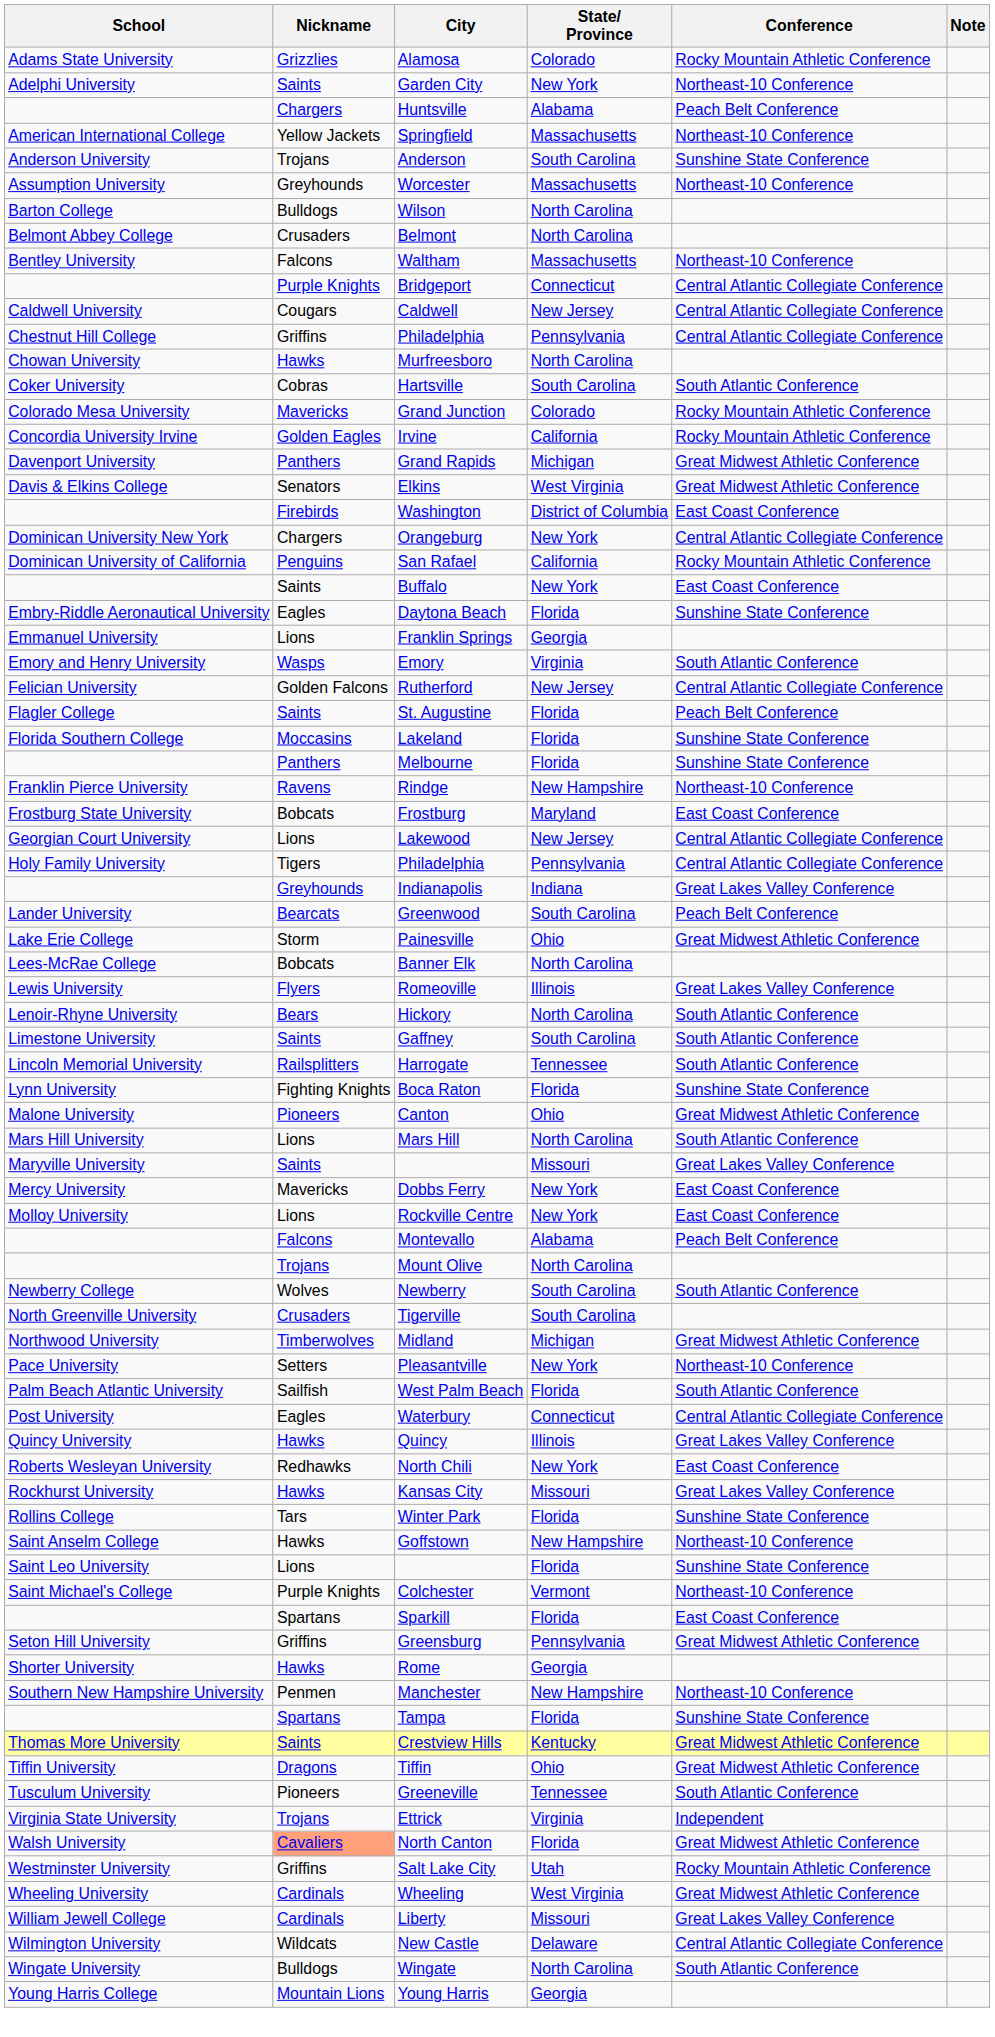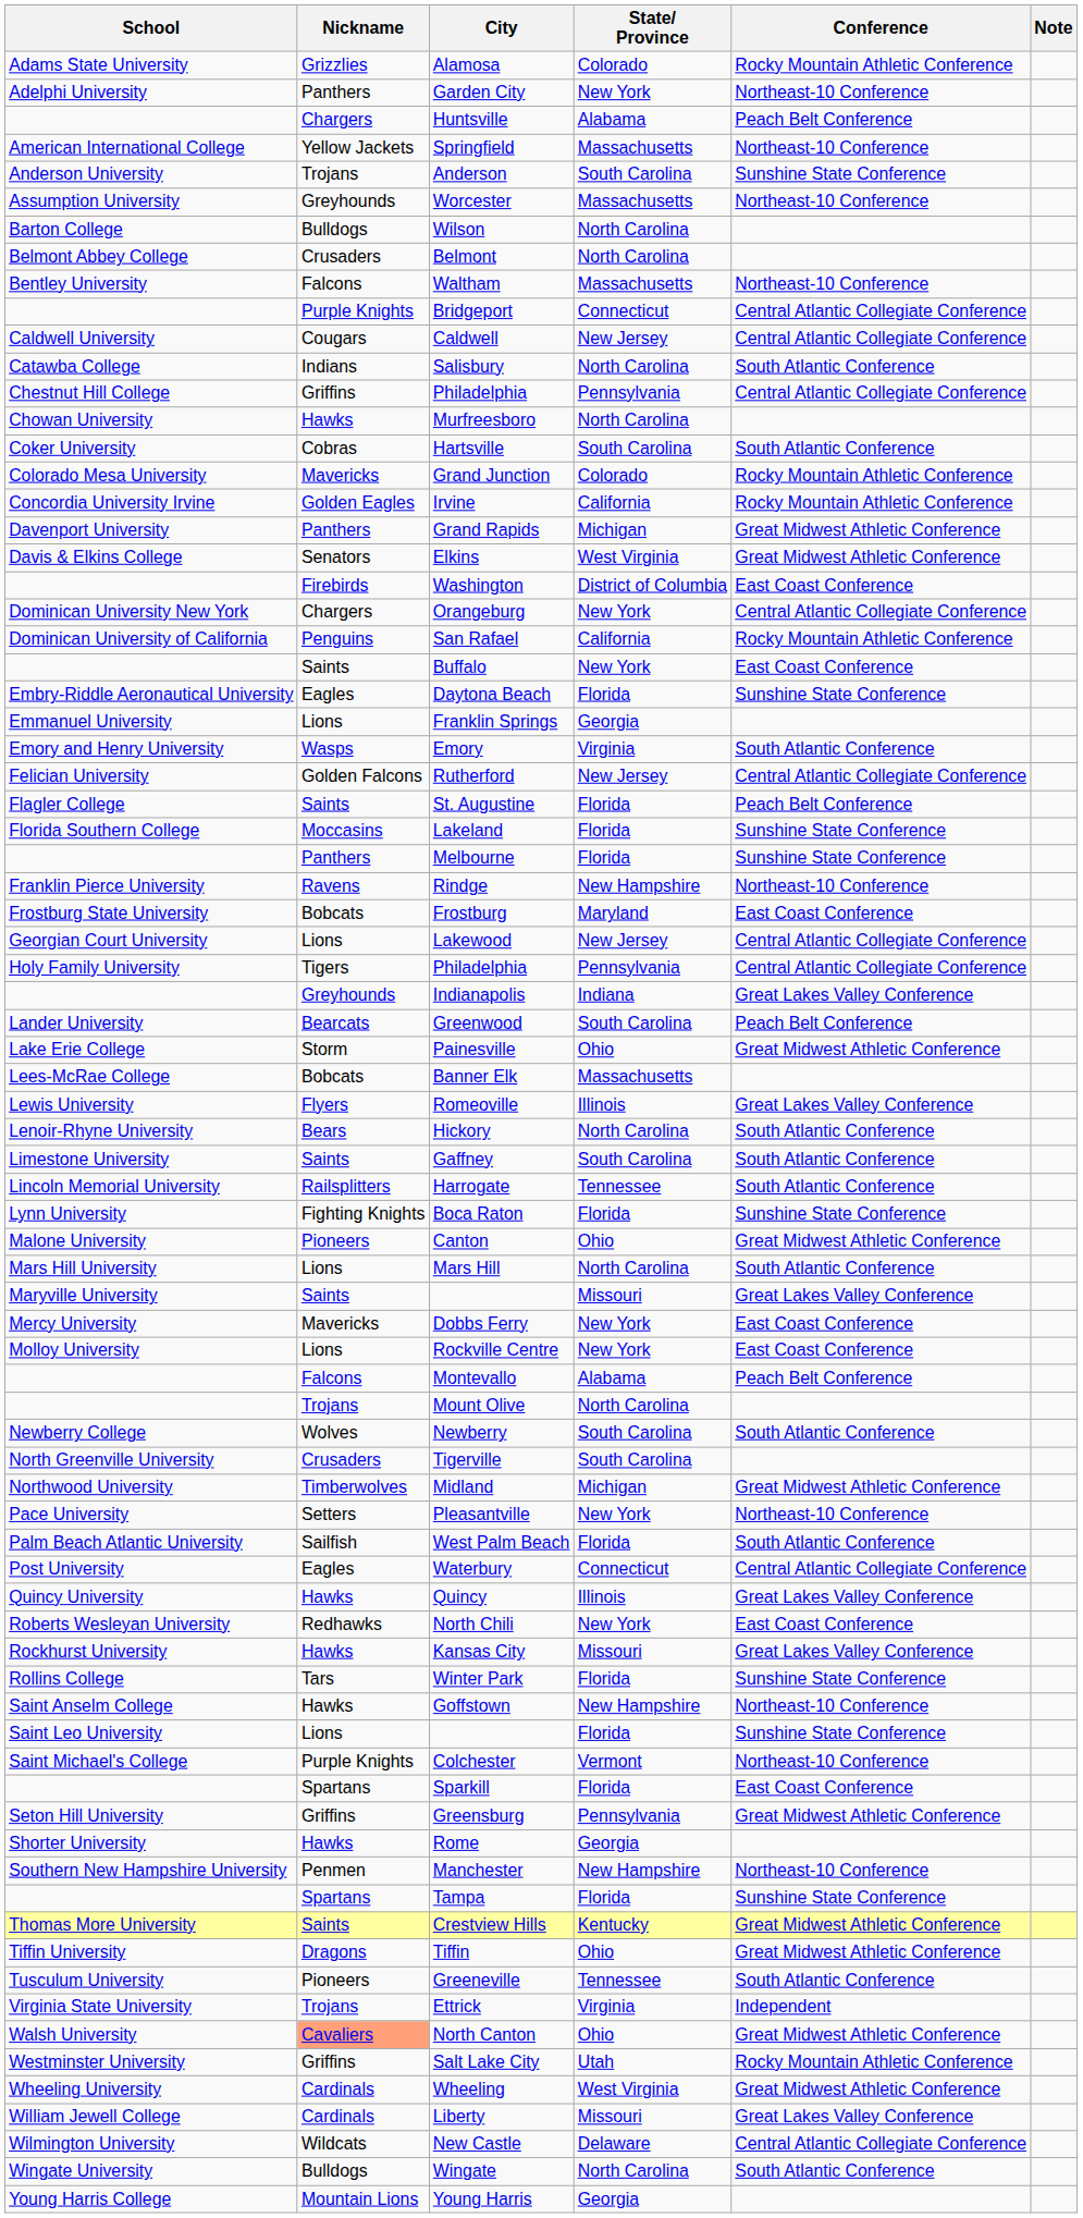Garden City | Nickname: Saints -> Panthers
+ row: Catawba College | Indians | Salisbury | North Carolina | South Atlantic Conference
Banner Elk | State/ Province: North Carolina -> Massachusetts
North Canton | State/ Province: Florida -> Ohio
